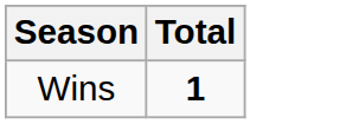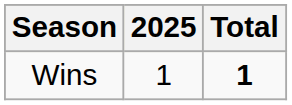+ column: 2025 | 1
